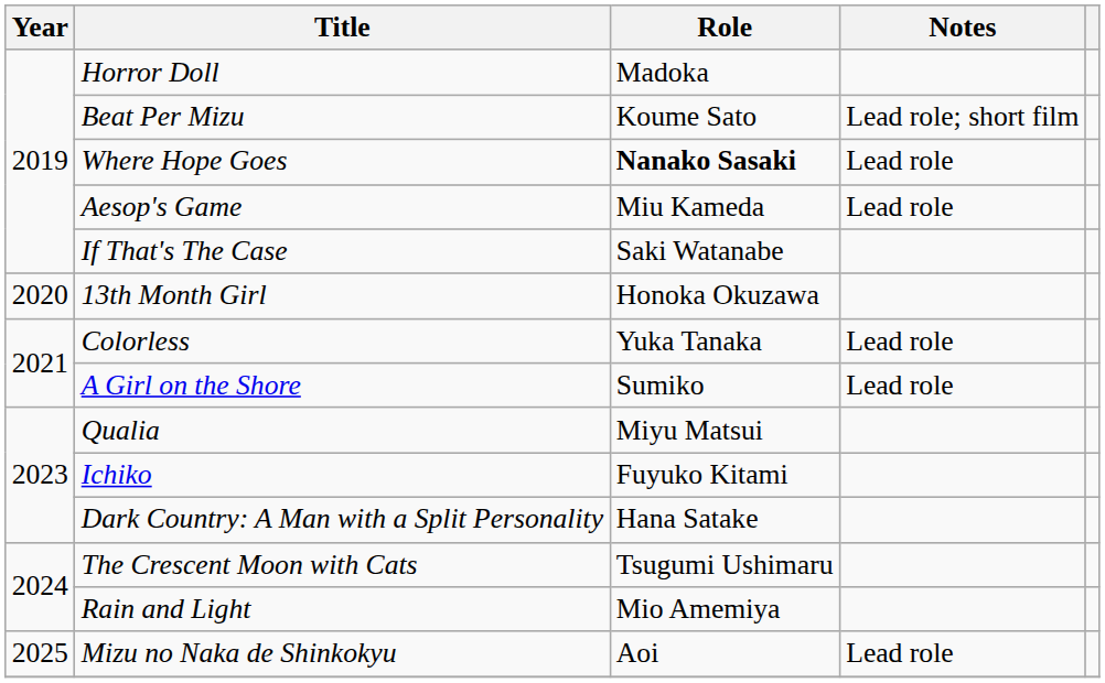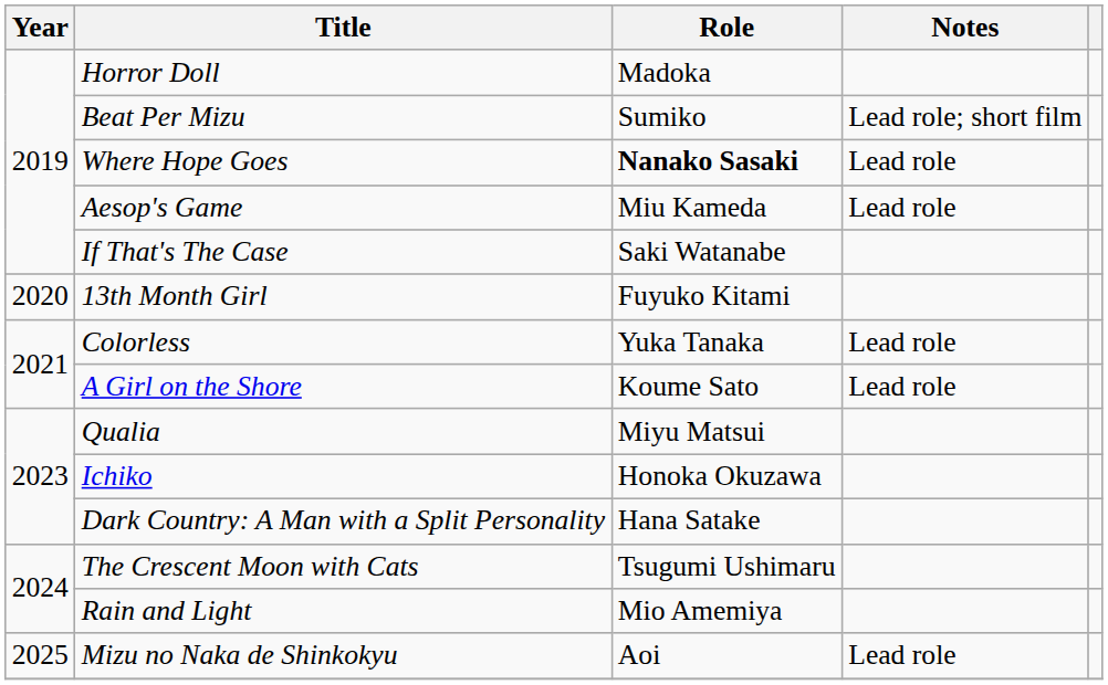Beat Per Mizu | Role: Koume Sato -> Sumiko
13th Month Girl | Role: Honoka Okuzawa -> Fuyuko Kitami
A Girl on the Shore | Role: Sumiko -> Koume Sato
Ichiko | Role: Fuyuko Kitami -> Honoka Okuzawa
